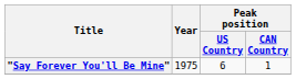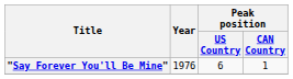"Say Forever You'll Be Mine" | Year: 1975 -> 1976
